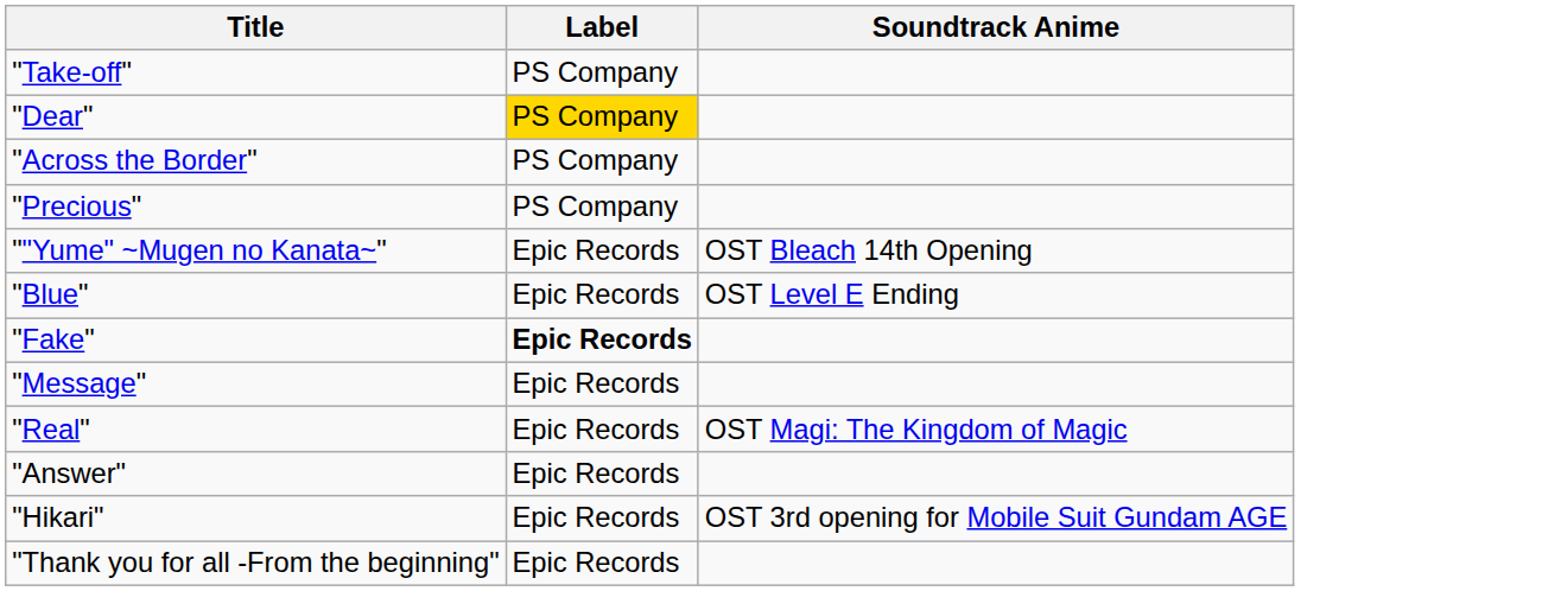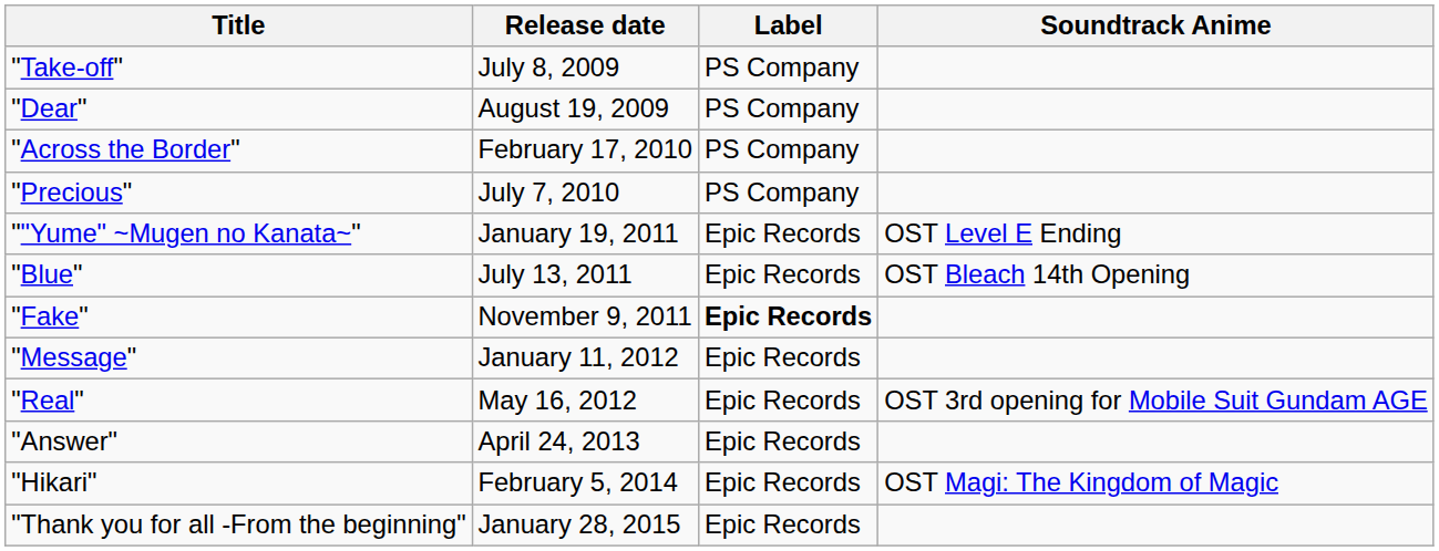+ column: Release date | July 8, 2009 | August 19, 2009 | February 17, 2010 | July 7, 2010 | January 19, 2011 | July 13, 2011 | November 9, 2011 | January 11, 2012 | May 16, 2012 | April 24, 2013 | February 5, 2014 | January 28, 2015
"Dear" | Label: gold background -> no background
""Yume" ~Mugen no Kanata~" | Soundtrack Anime: OST Bleach 14th Opening -> OST Level E Ending
"Blue" | Soundtrack Anime: OST Level E Ending -> OST Bleach 14th Opening
"Real" | Soundtrack Anime: OST Magi: The Kingdom of Magic -> OST 3rd opening for Mobile Suit Gundam AGE
"Hikari" | Soundtrack Anime: OST 3rd opening for Mobile Suit Gundam AGE -> OST Magi: The Kingdom of Magic
